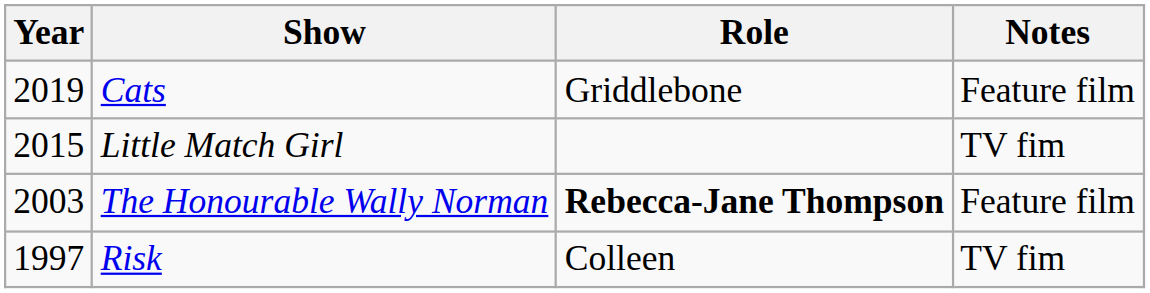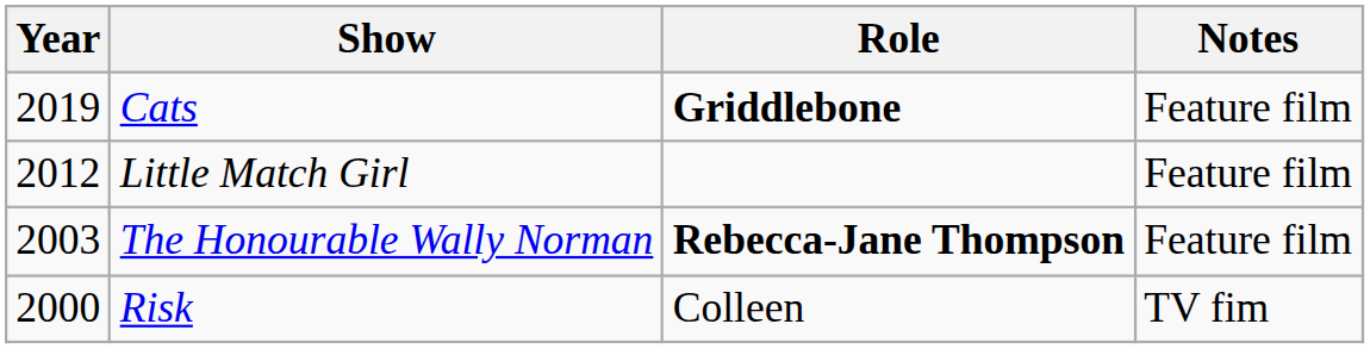Cats | Role: normal -> bold
Little Match Girl | Year: 2015 -> 2012
Little Match Girl | Notes: TV fim -> Feature film
Risk | Year: 1997 -> 2000
